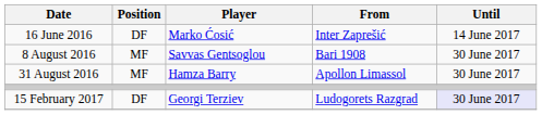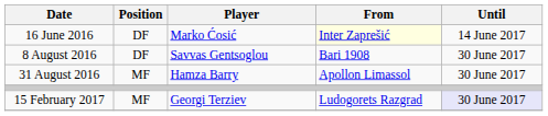16 June 2016 | From: no background -> lightyellow background
8 August 2016 | Position: MF -> DF
15 February 2017 | Position: DF -> MF
